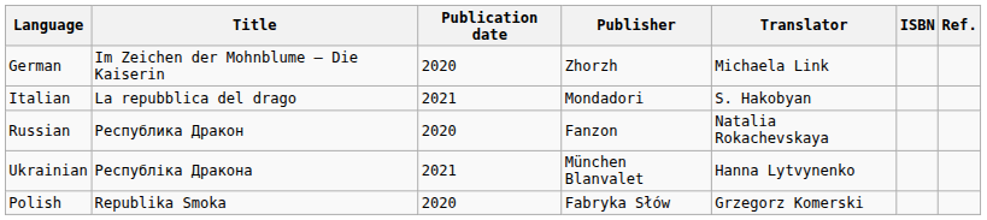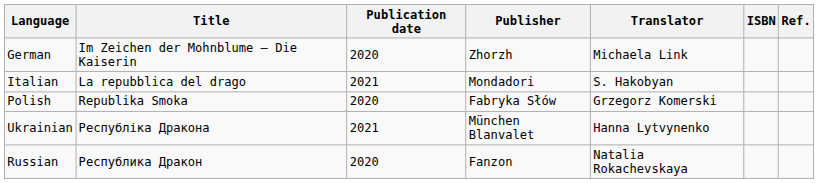rows swapped: Polish <-> Russian
